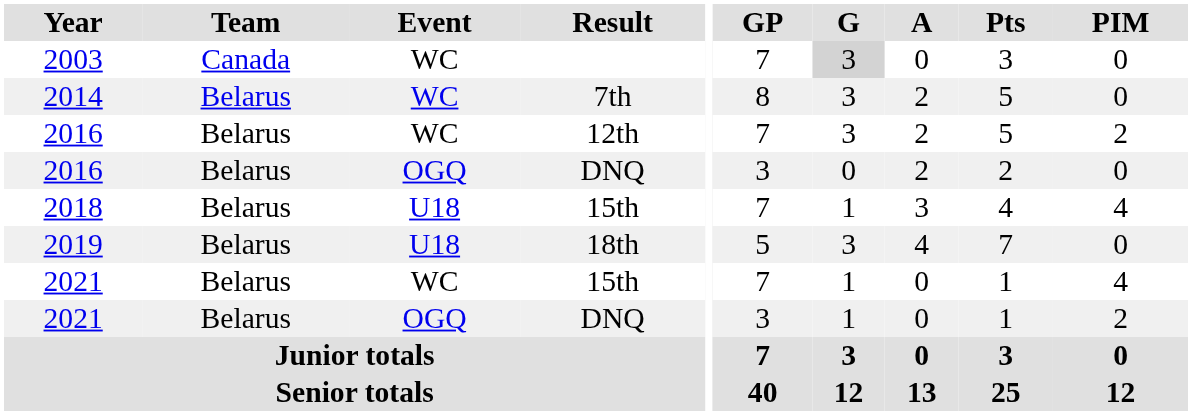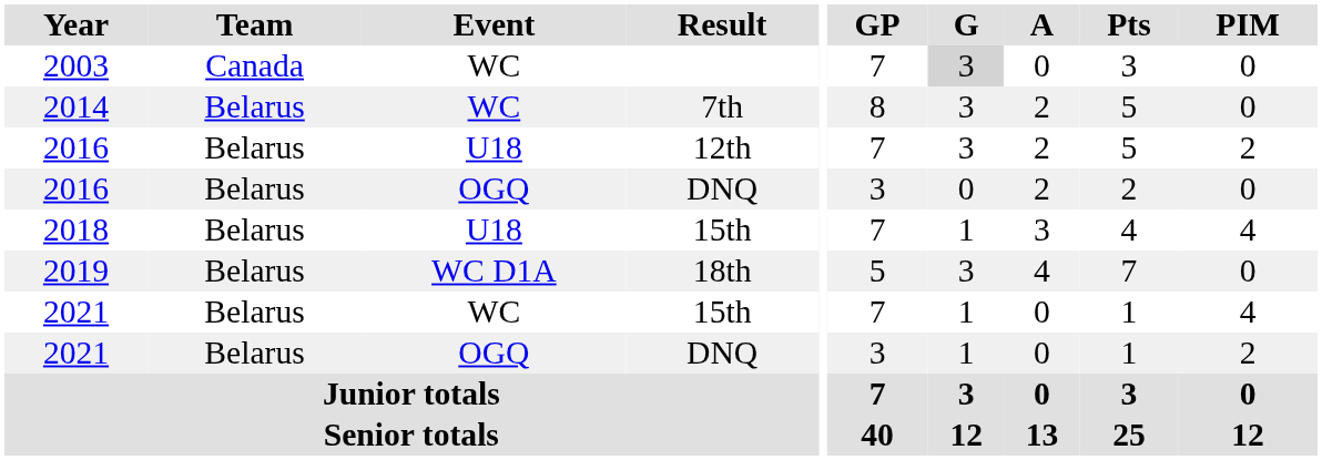2016 / 12th | Event: WC -> U18
2019 | Event: U18 -> WC D1A
